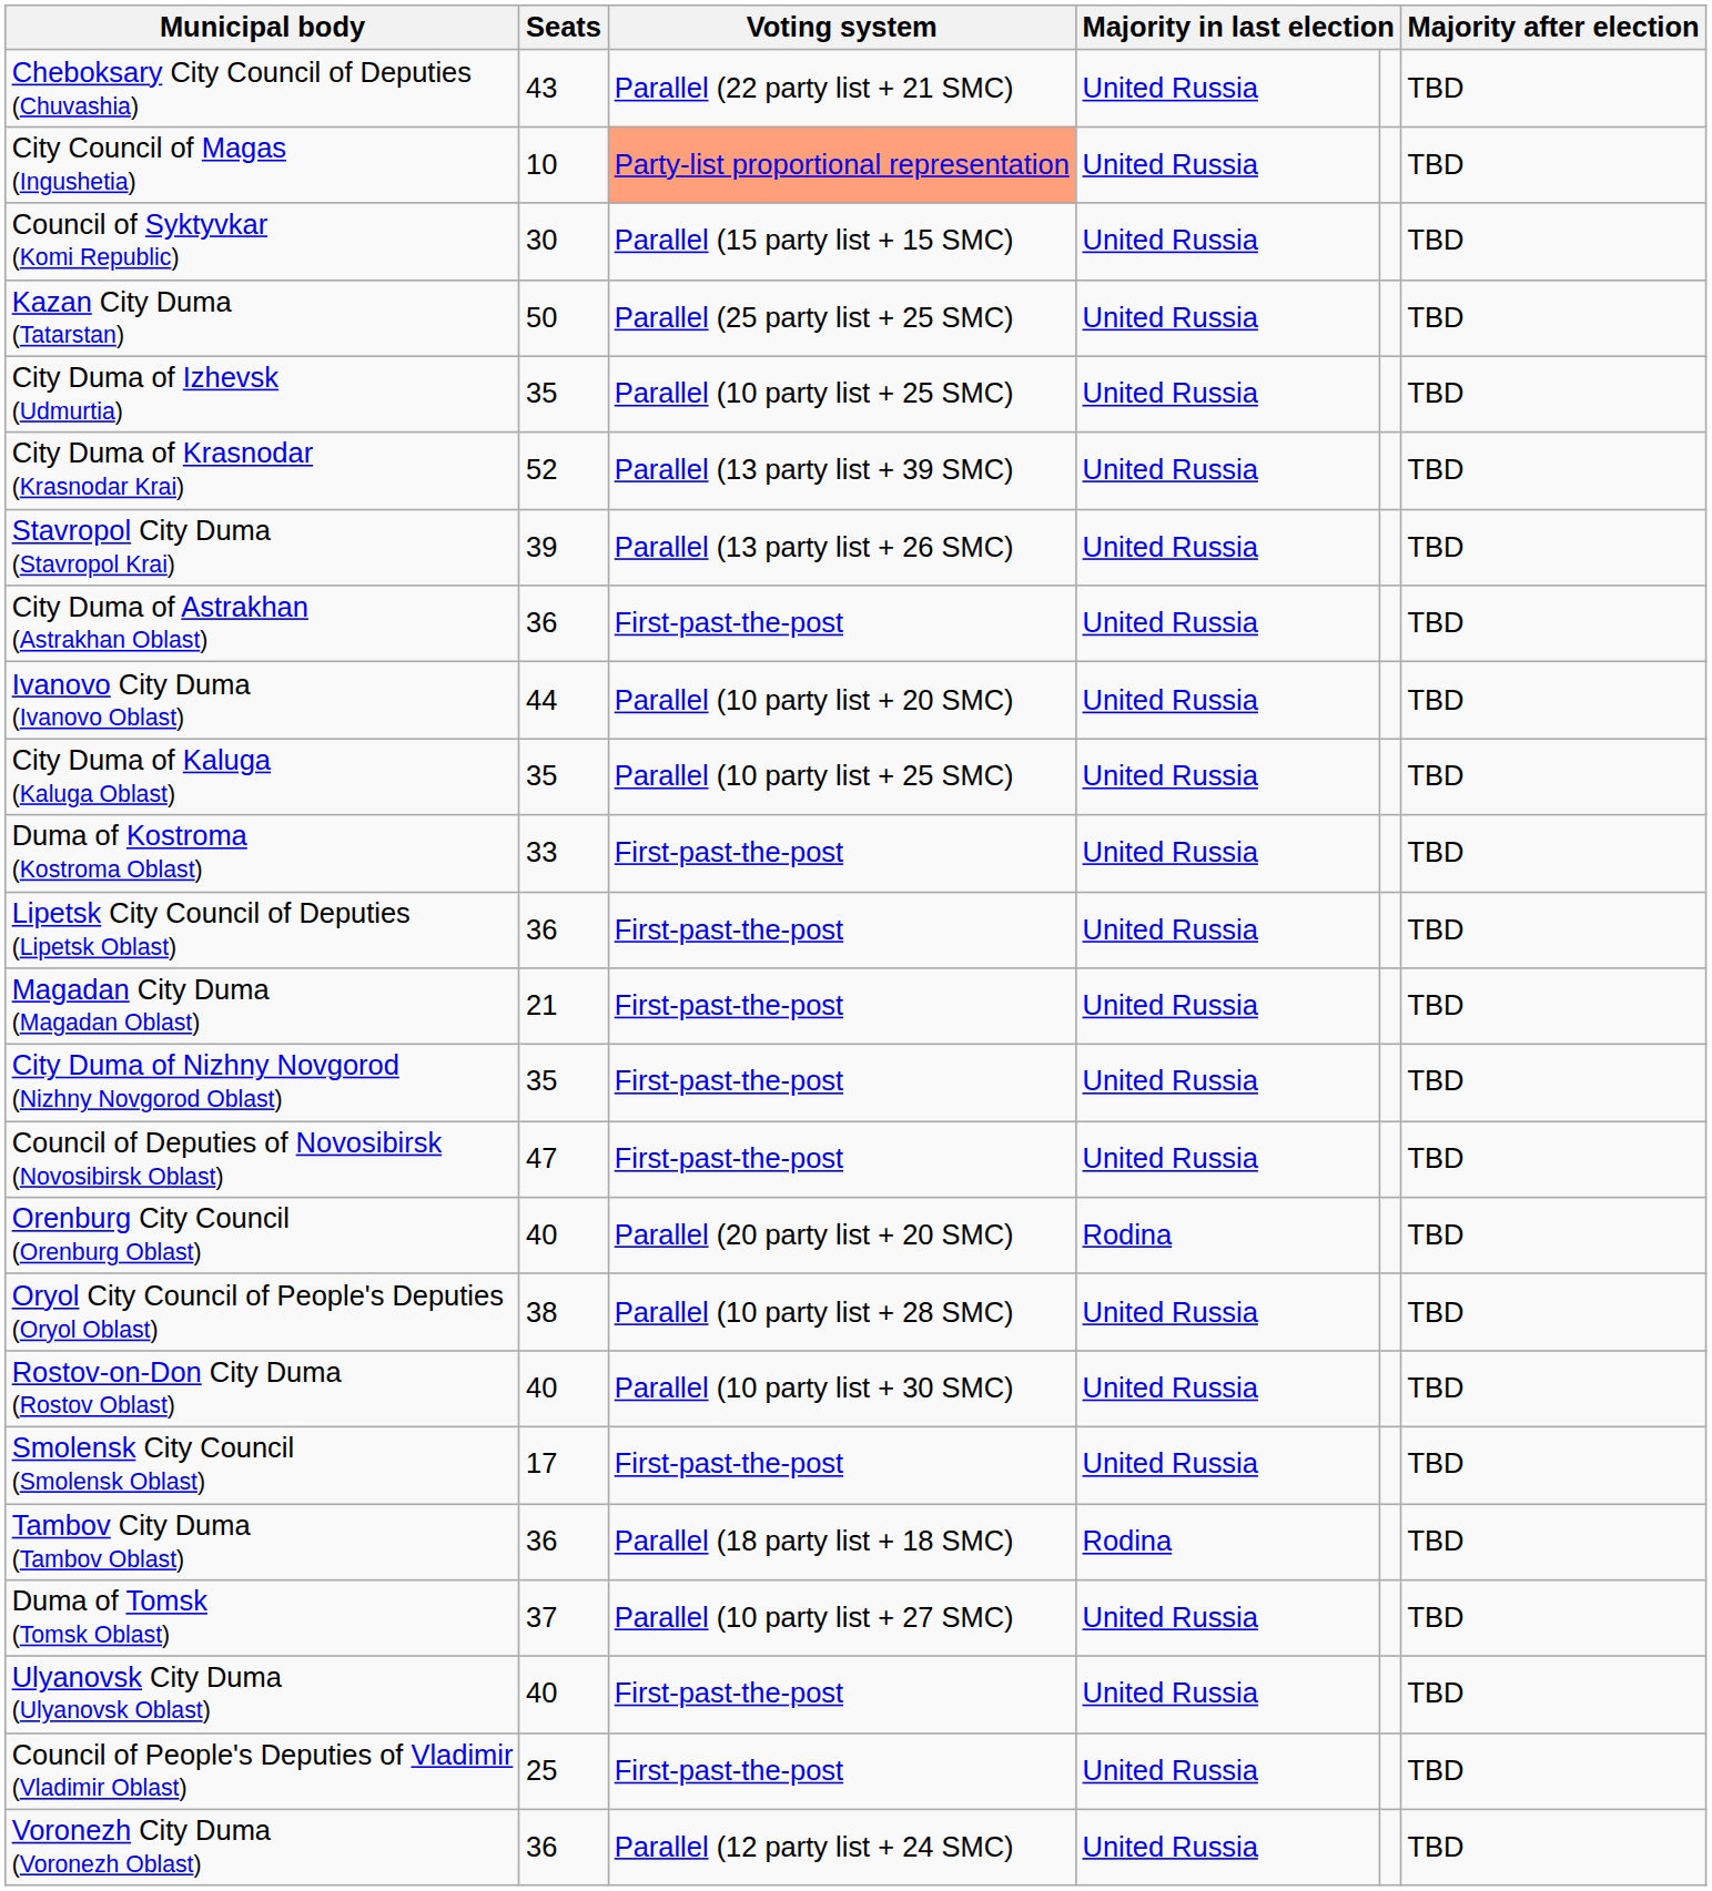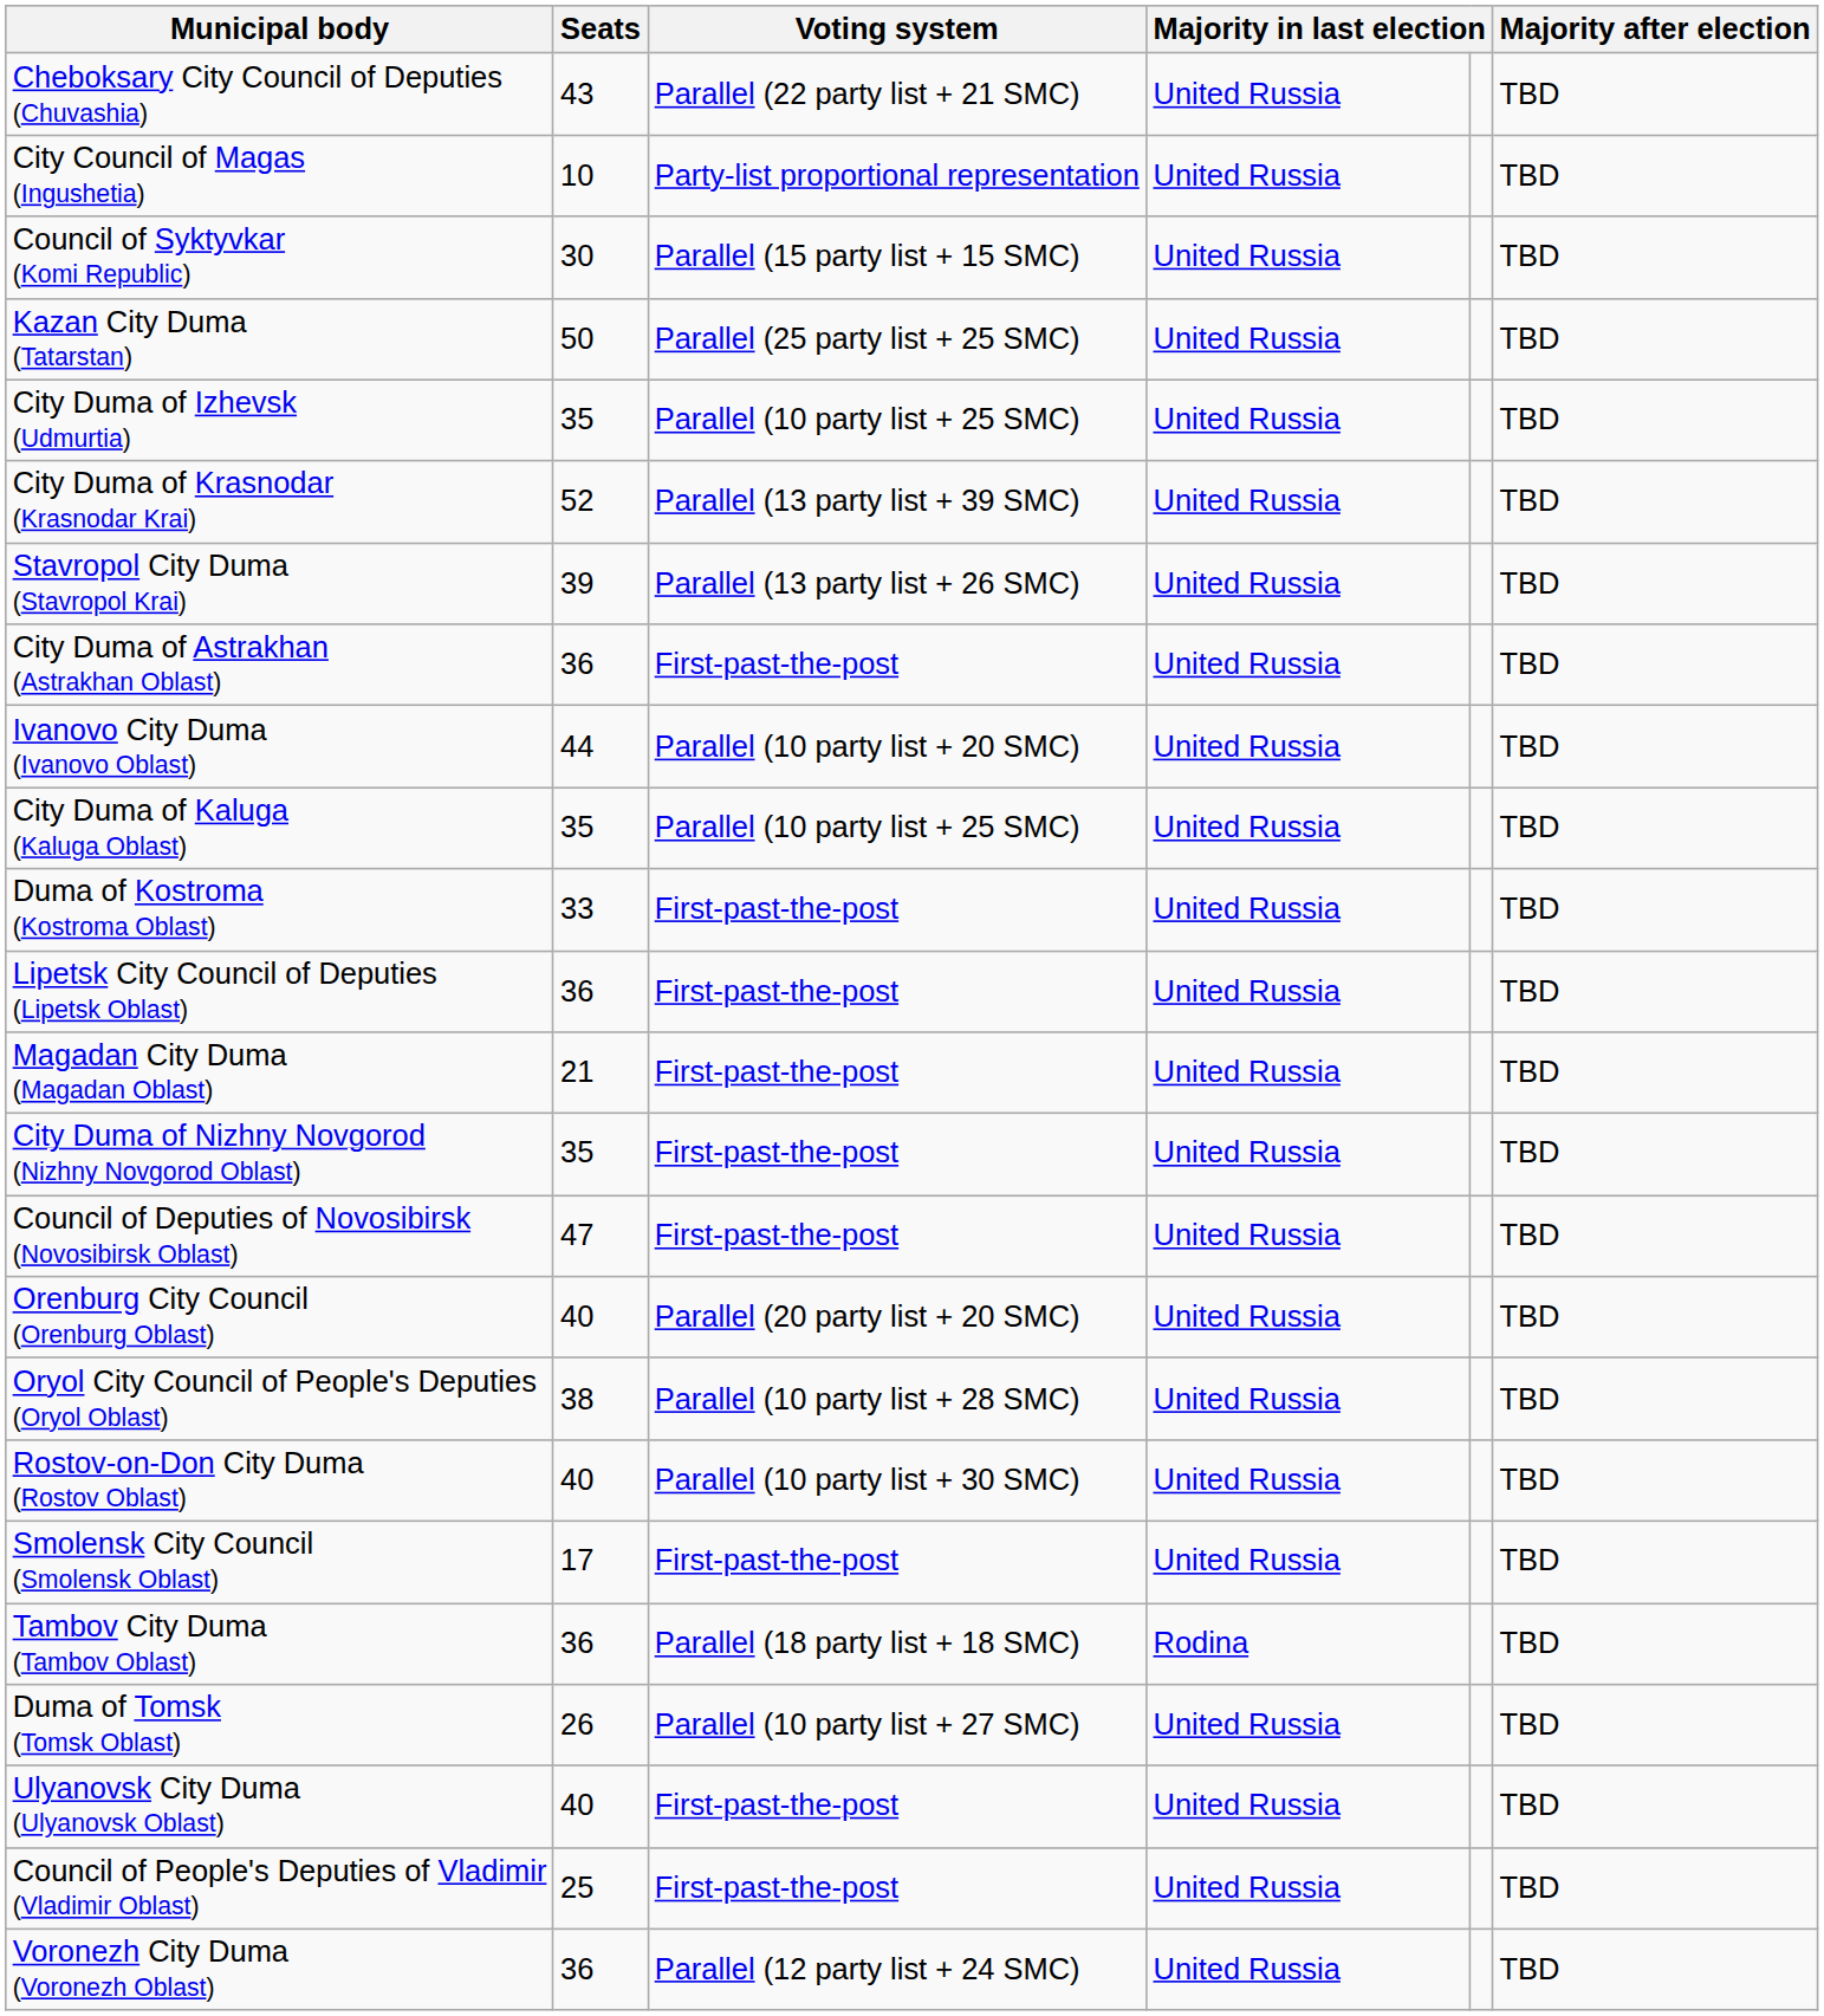City Council of Magas (Ingushetia) | Voting system: lightsalmon background -> no background
Orenburg City Council (Orenburg Oblast) | column 4: Rodina -> United Russia
Duma of Tomsk (Tomsk Oblast) | Seats: 37 -> 26
